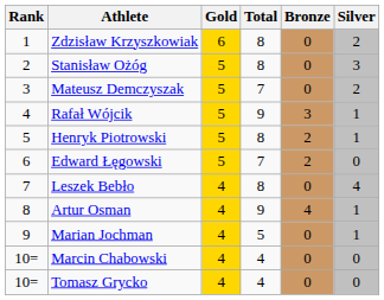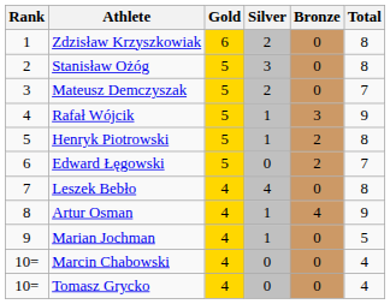columns swapped: Silver <-> Total
